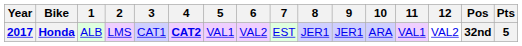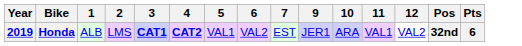- column: 8 | JER1
Honda | Year: 2017 -> 2019
Honda | 3: normal -> bold
Honda | Pts: 5 -> 6
